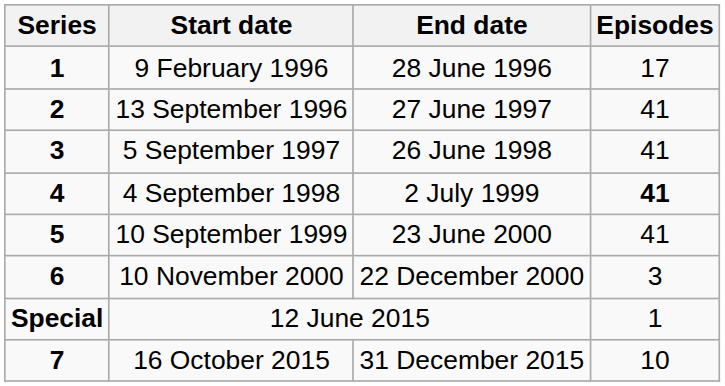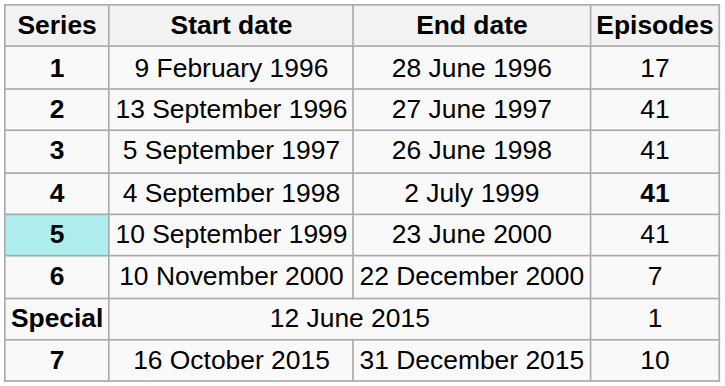10 September 1999 | Series: no background -> paleturquoise background
10 November 2000 | Episodes: 3 -> 7
